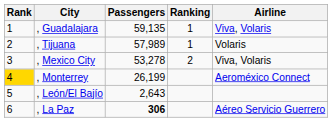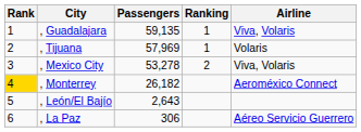, Tijuana | Passengers: 57,989 -> 57,969
, Monterrey | Passengers: 26,199 -> 26,182
, La Paz | Passengers: bold -> normal
